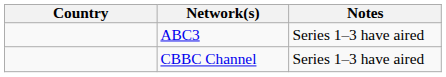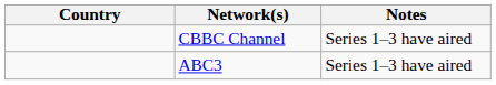rows swapped: CBBC Channel <-> ABC3
